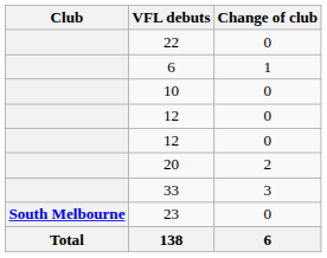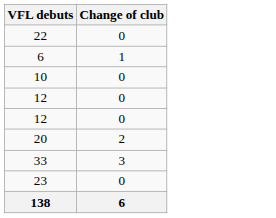- column: Club | South Melbourne | Total
